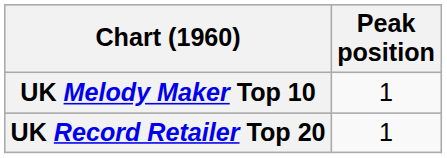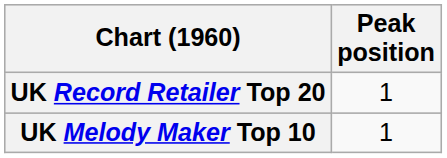rows swapped: UK Record Retailer Top 20 <-> UK Melody Maker Top 10
